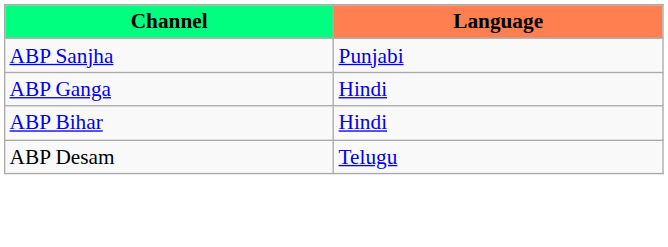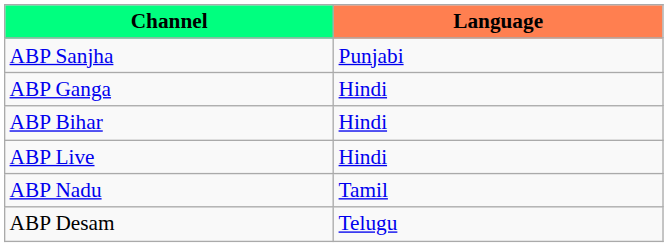+ row: ABP Live | Hindi
+ row: ABP Nadu | Tamil
